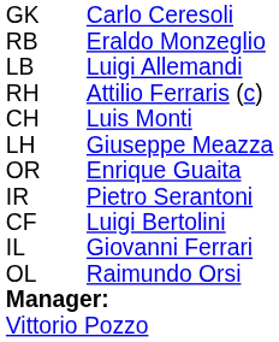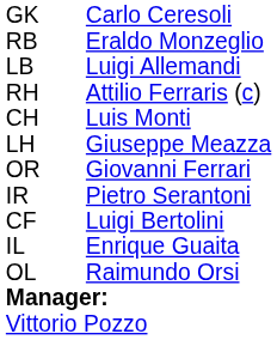OR | column 3: Enrique Guaita -> Giovanni Ferrari
IL | column 3: Giovanni Ferrari -> Enrique Guaita
